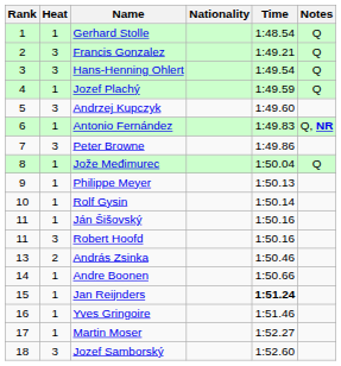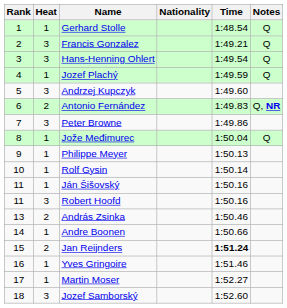Antonio Fernández | Heat: 1 -> 2
Jan Reijnders | Heat: 1 -> 2
